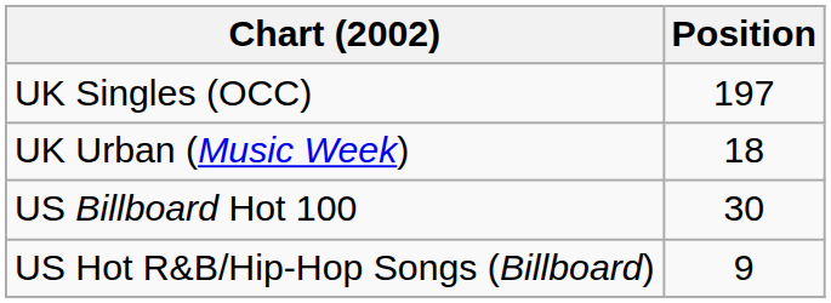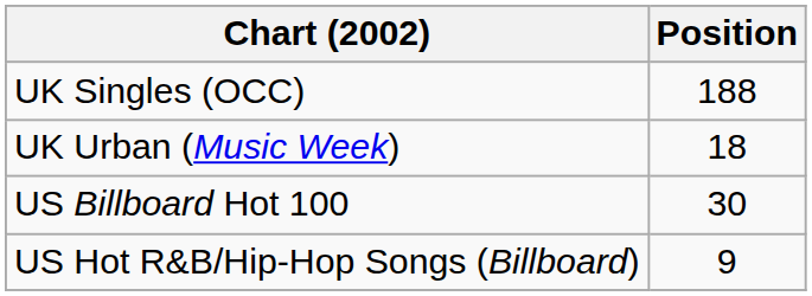UK Singles (OCC) | Position: 197 -> 188
